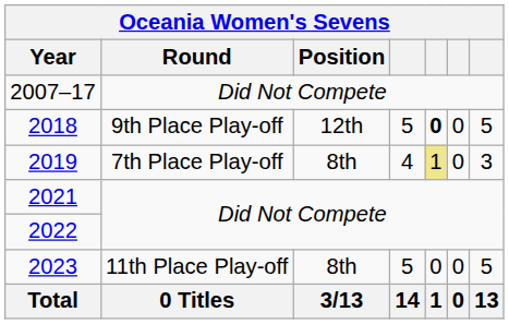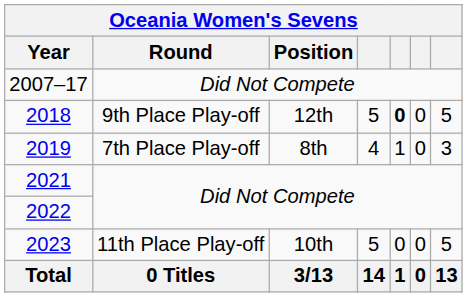2019 | column 5: khaki background -> no background
2023 | Position: 8th -> 10th
